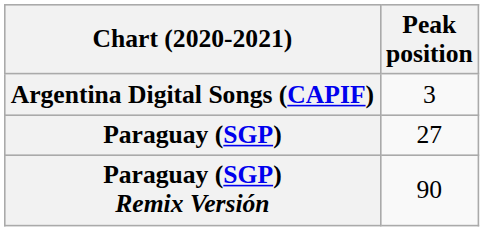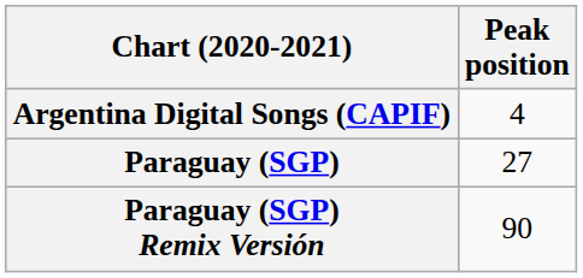Argentina Digital Songs (CAPIF) | Peak position: 3 -> 4
